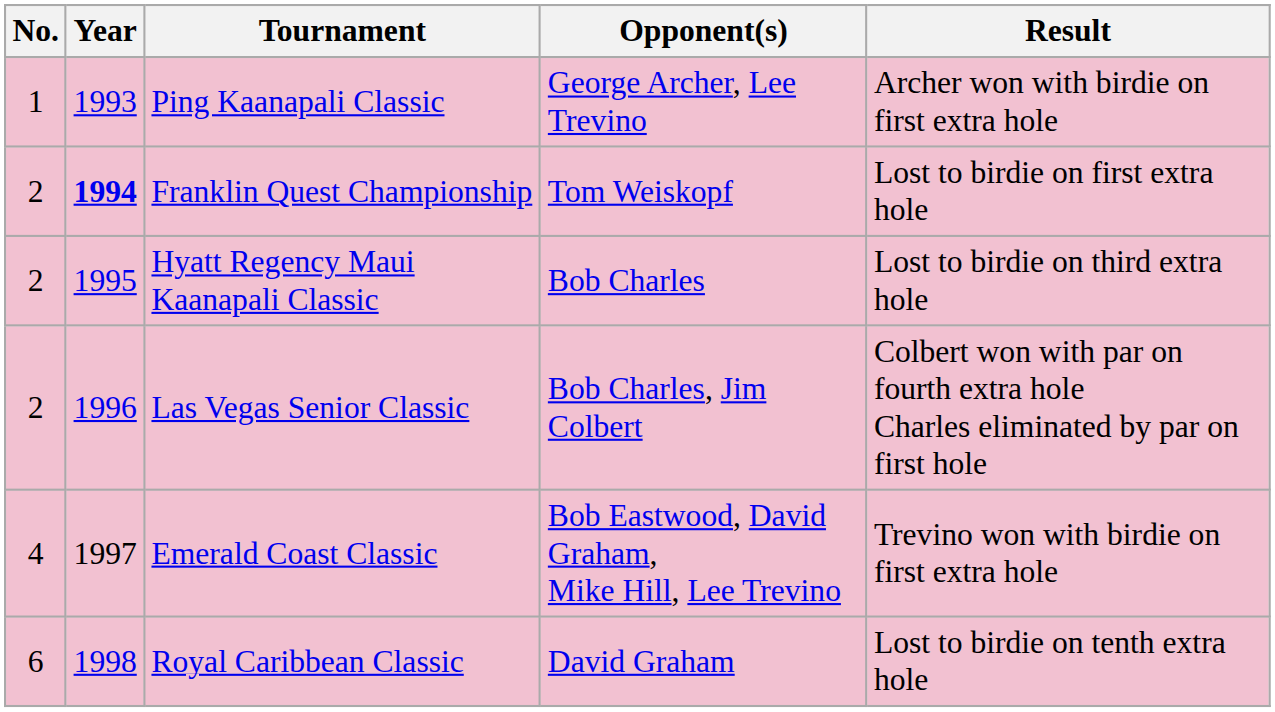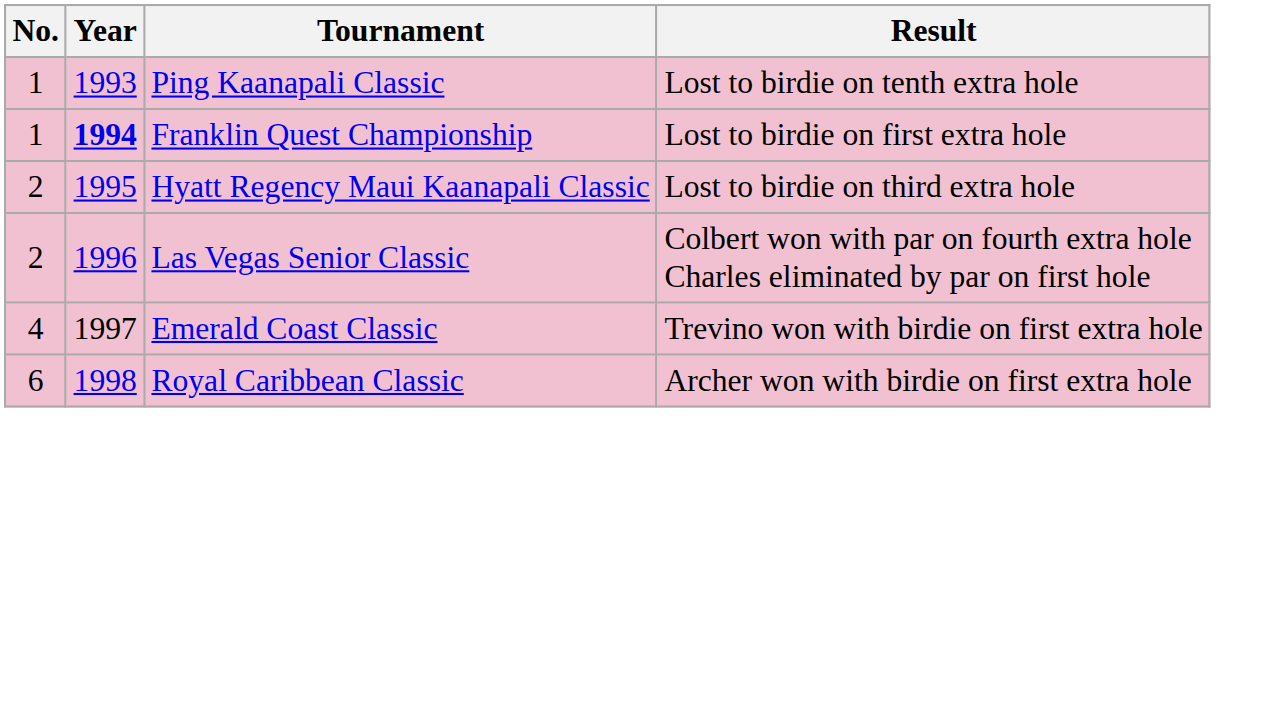- column: Opponent(s) | George Archer, Lee Trevino | Tom Weiskopf | Bob Charles | Bob Charles, Jim Colbert | Bob Eastwood, David Graham, Mike Hill, Lee Trevino | David Graham
Ping Kaanapali Classic | Result: Archer won with birdie on first extra hole -> Lost to birdie on tenth extra hole
Franklin Quest Championship | No.: 2 -> 1
Royal Caribbean Classic | Result: Lost to birdie on tenth extra hole -> Archer won with birdie on first extra hole
